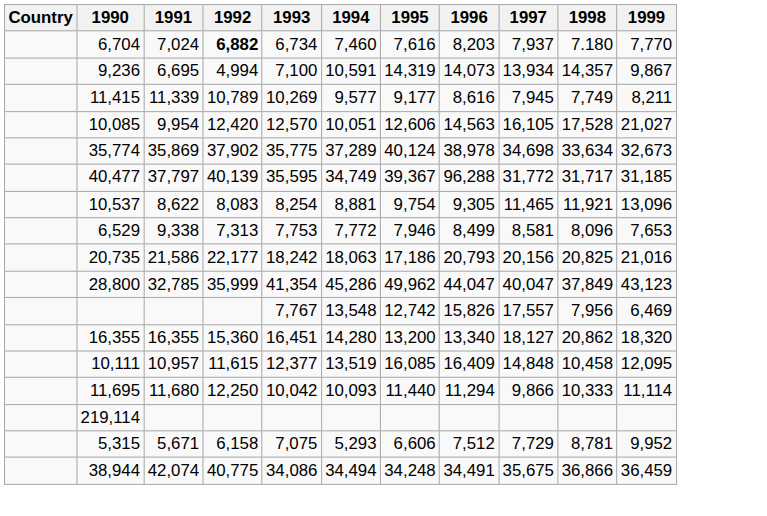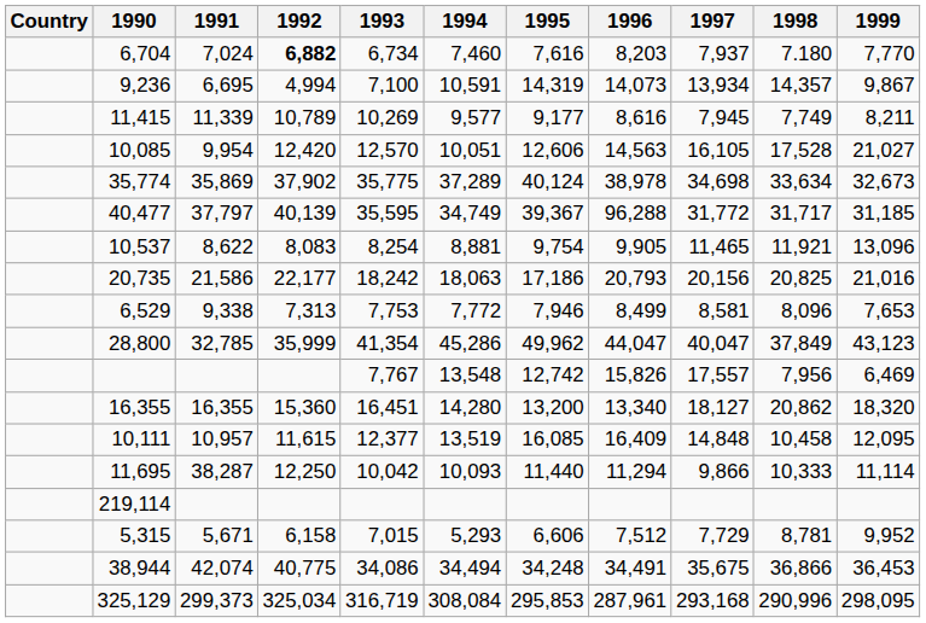10,537 | 1996: 9,305 -> 9,905
rows swapped: 6,529 <-> 20,735
11,695 | 1991: 11,680 -> 38,287
5,315 | 1993: 7,075 -> 7,015
38,944 | 1999: 36,459 -> 36,453
+ row: 325,129 | 299,373 | 325,034 | 316,719 | 308,084 | 295,853 | 287,961 | 293,168 | 290,996 | 298,095
